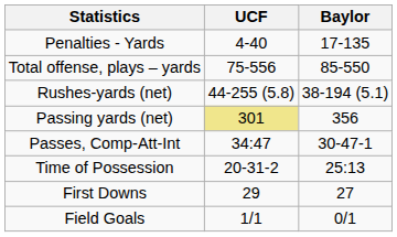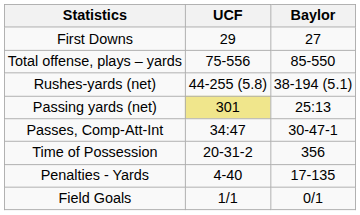rows swapped: First Downs <-> Penalties - Yards
Passing yards (net) | Baylor: 356 -> 25:13
Time of Possession | Baylor: 25:13 -> 356
